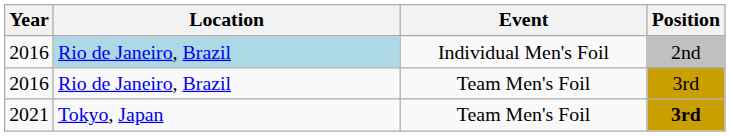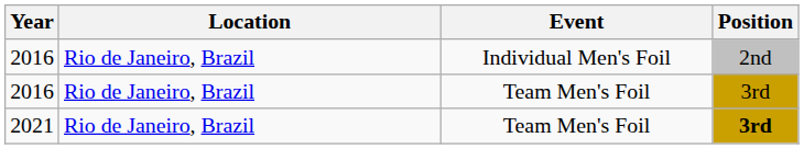2016 / Individual Men's Foil | Location: lightblue background -> no background
2021 | Location: Tokyo, Japan -> Rio de Janeiro, Brazil
